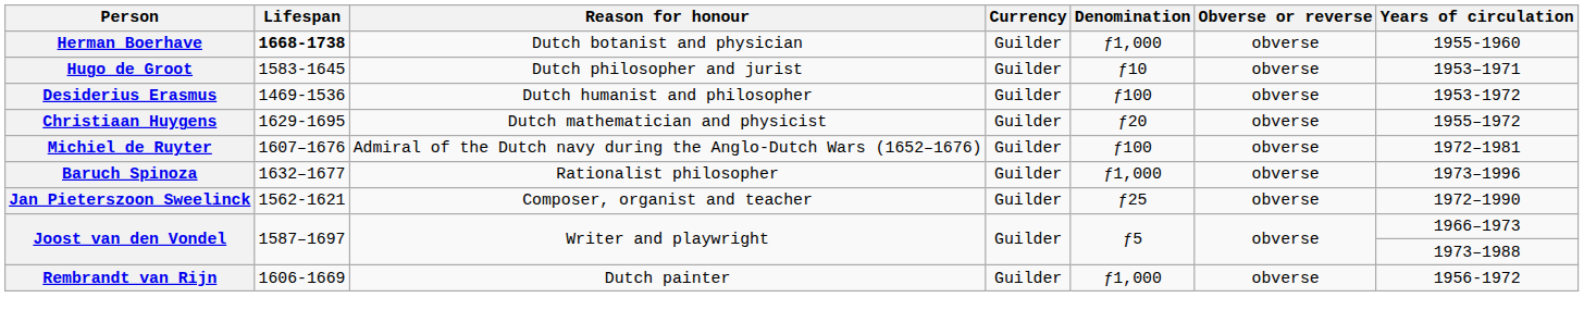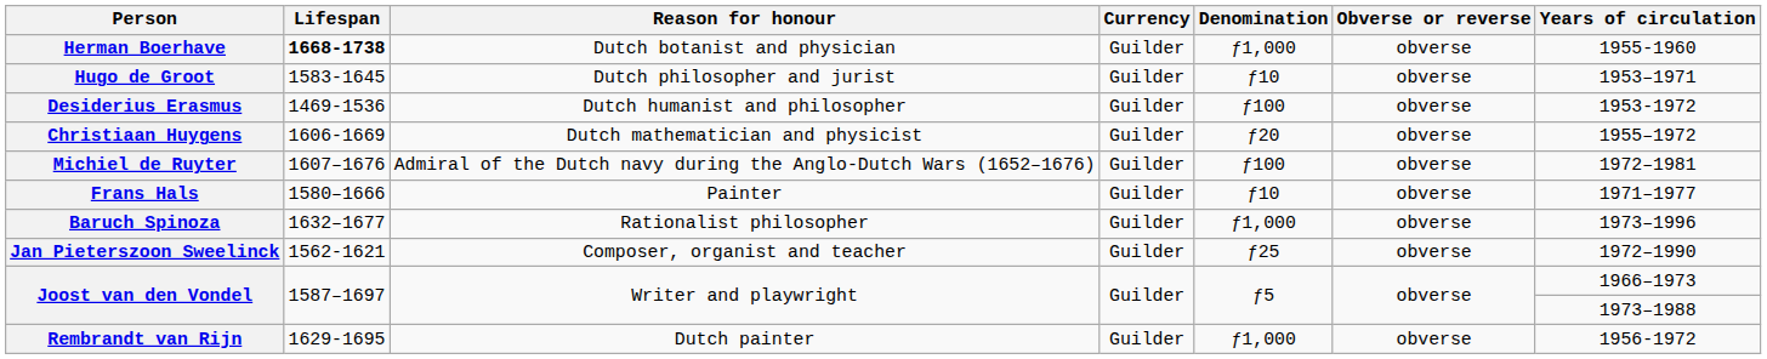Christiaan Huygens | Lifespan: 1629-1695 -> 1606-1669
+ row: Frans Hals | 1580–1666 | Painter | Guilder | ƒ10 | obverse | 1971–1977
Rembrandt van Rijn | Lifespan: 1606-1669 -> 1629-1695
